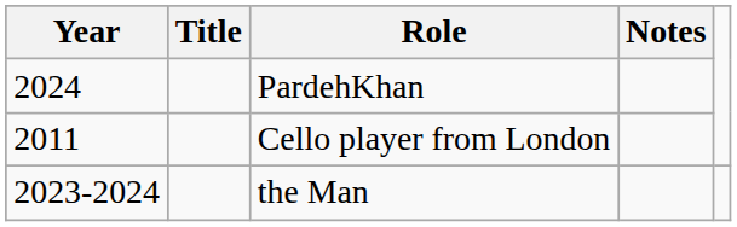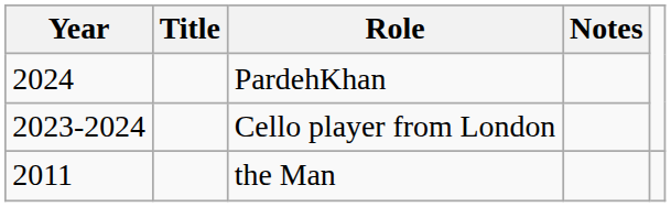Cello player from London | Year: 2011 -> 2023-2024
the Man | Year: 2023-2024 -> 2011
